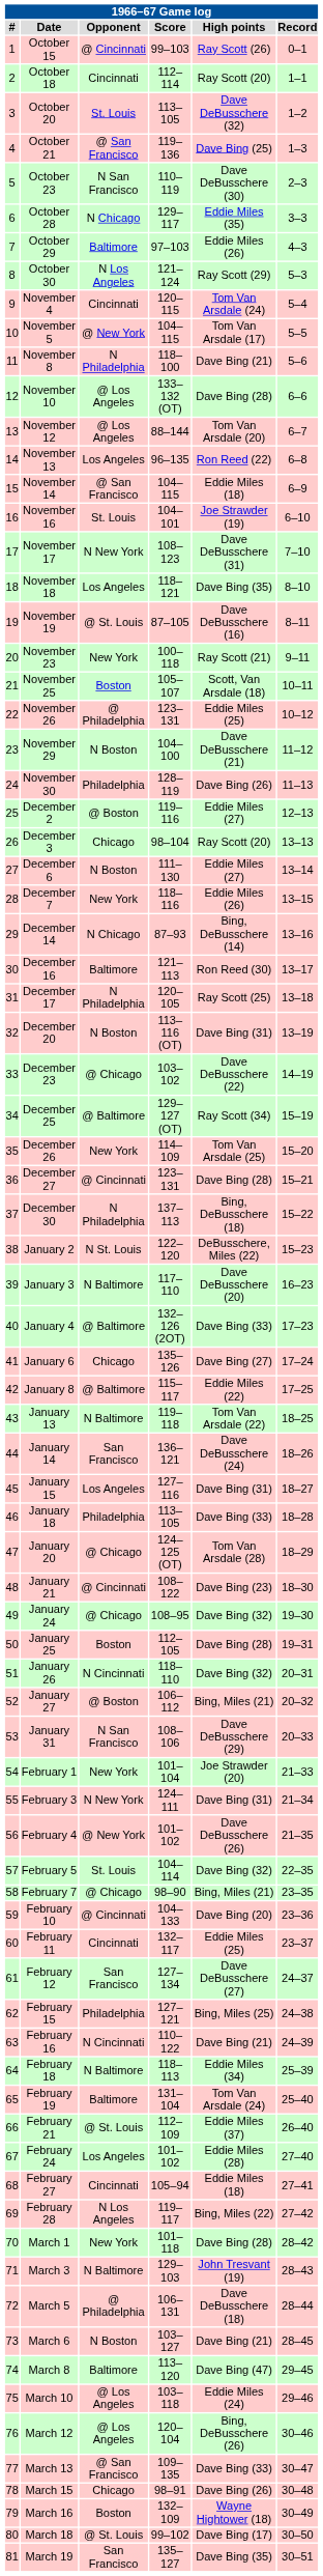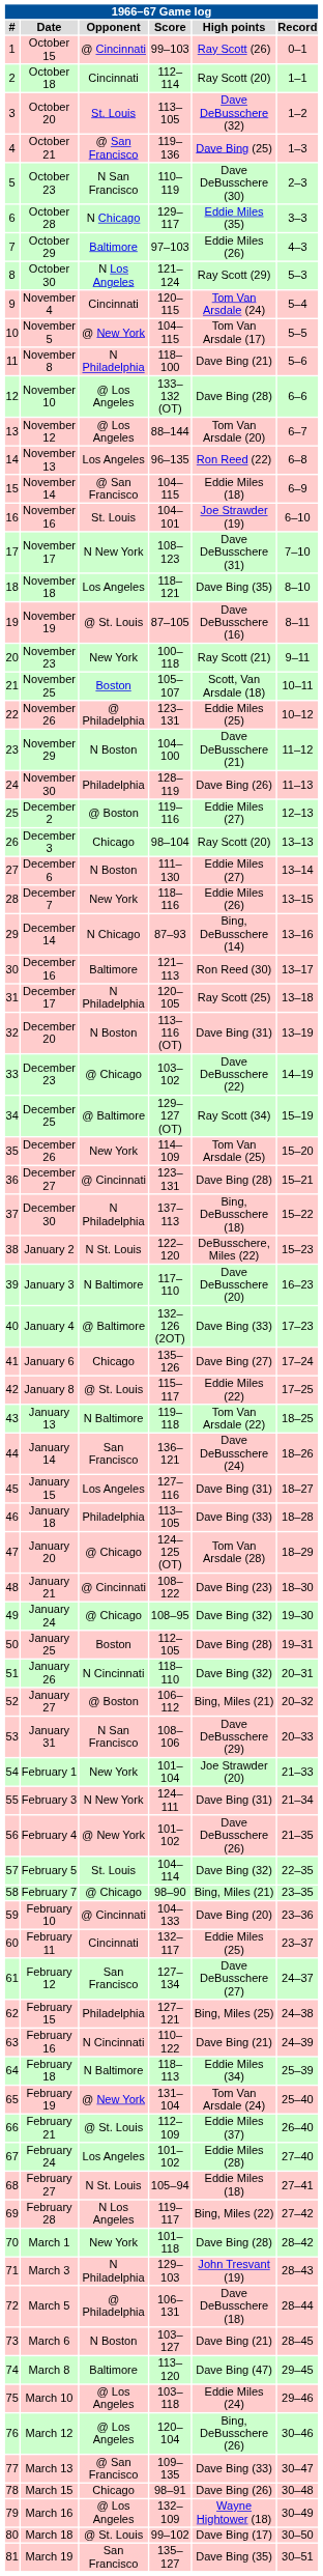January 8 | Opponent: @ Baltimore -> @ St. Louis
February 19 | Opponent: Baltimore -> @ New York
February 27 | Opponent: Cincinnati -> N St. Louis
March 3 | Opponent: N Baltimore -> N Philadelphia
March 16 | Opponent: Boston -> @ Los Angeles
